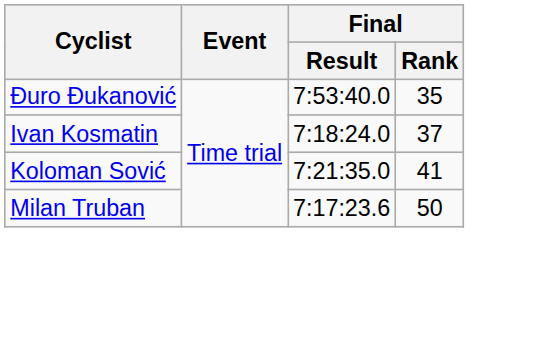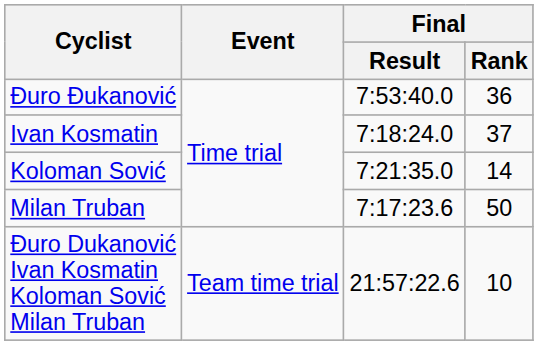Ðuro Ðukanović | Final / Rank: 35 -> 36
Koloman Sović | Final / Rank: 41 -> 14
+ row: Ðuro Dukanović Ivan Kosmatin Koloman Sović Milan Truban | Team time trial | 21:57:22.6 | 10
